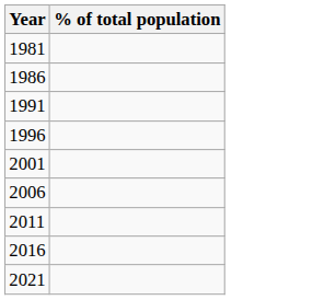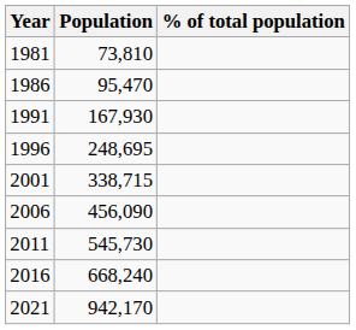+ column: Population | 73,810 | 95,470 | 167,930 | 248,695 | 338,715 | 456,090 | 545,730 | 668,240 | 942,170
